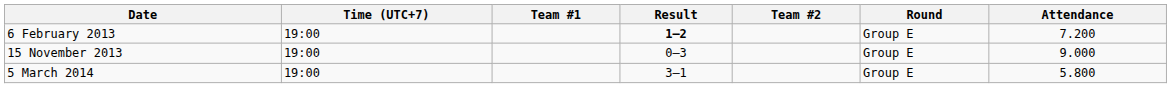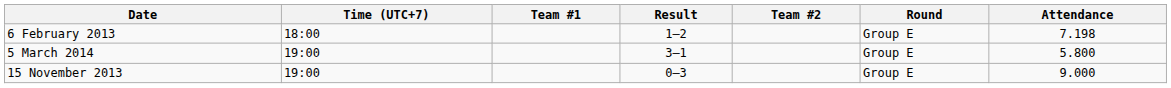6 February 2013 | Time (UTC+7): 19:00 -> 18:00
6 February 2013 | Result: bold -> normal
6 February 2013 | Attendance: 7.200 -> 7.198
rows swapped: 15 November 2013 <-> 5 March 2014
